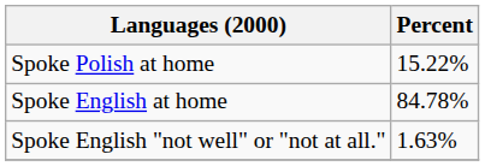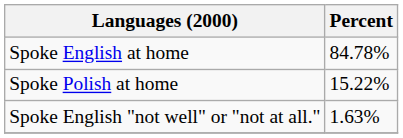rows swapped: Spoke English at home <-> Spoke Polish at home
